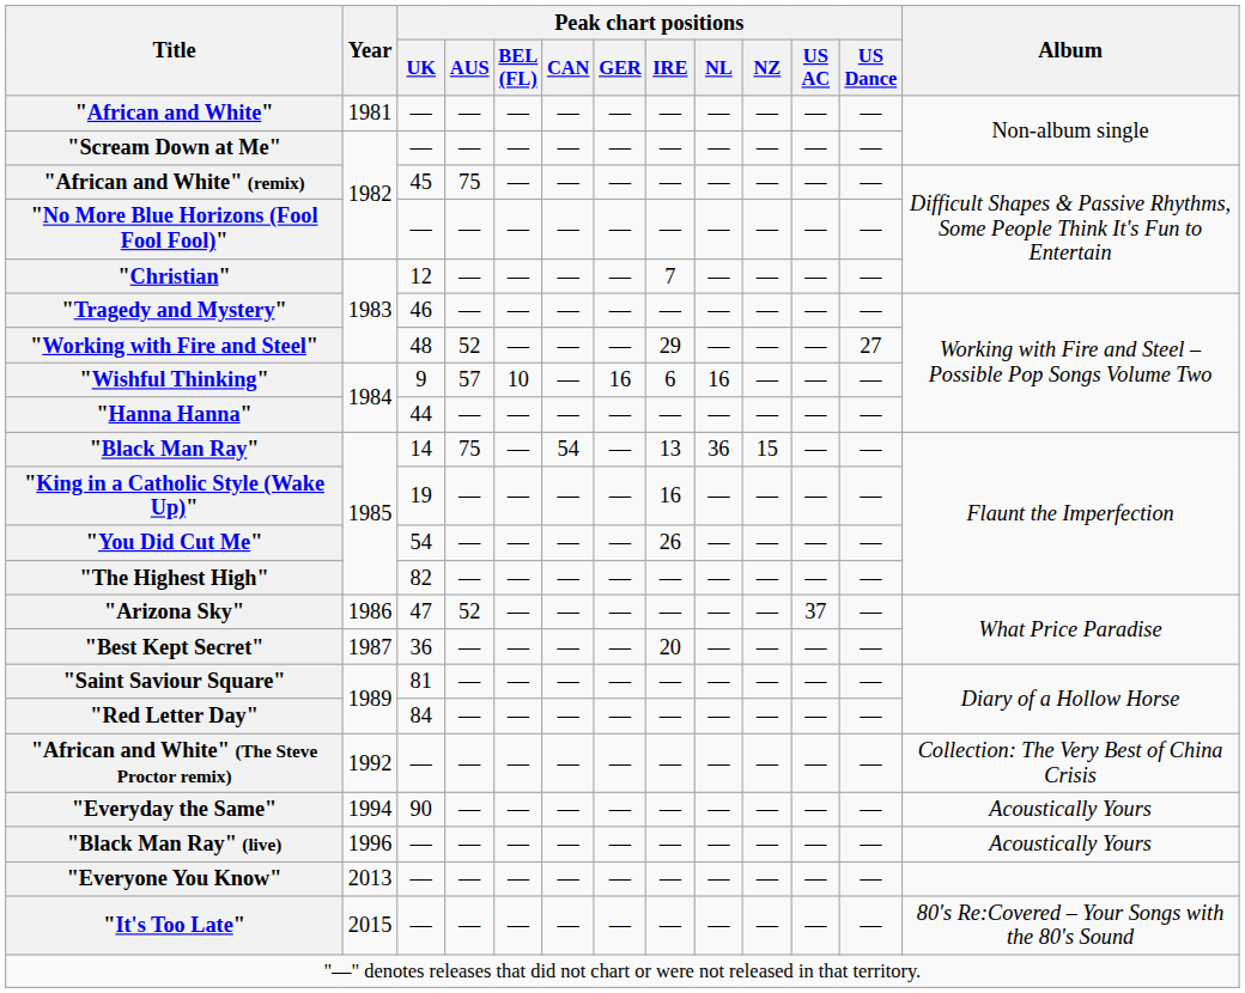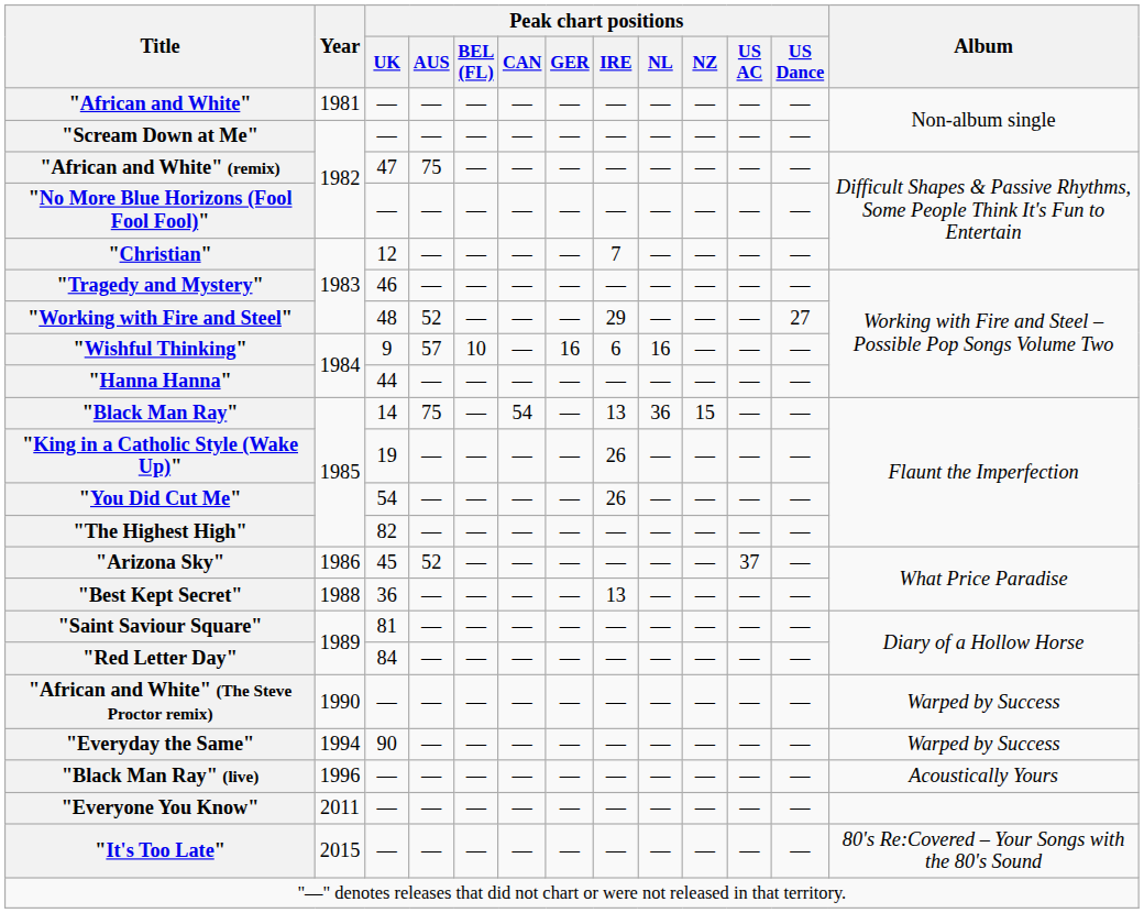"African and White" (remix) | Peak chart positions / UK: 45 -> 47
"King in a Catholic Style (Wake Up)" | Peak chart positions / IRE: 16 -> 26
"Arizona Sky" | Peak chart positions / UK: 47 -> 45
"Best Kept Secret" | Year: 1987 -> 1988
"Best Kept Secret" | Peak chart positions / IRE: 20 -> 13
"African and White" (The Steve Proctor remix) | Year: 1992 -> 1990
"African and White" (The Steve Proctor remix) | Album: Collection: The Very Best of China Crisis -> Warped by Success
"Everyday the Same" | Album: Acoustically Yours -> Warped by Success
"Everyone You Know" | Year: 2013 -> 2011
